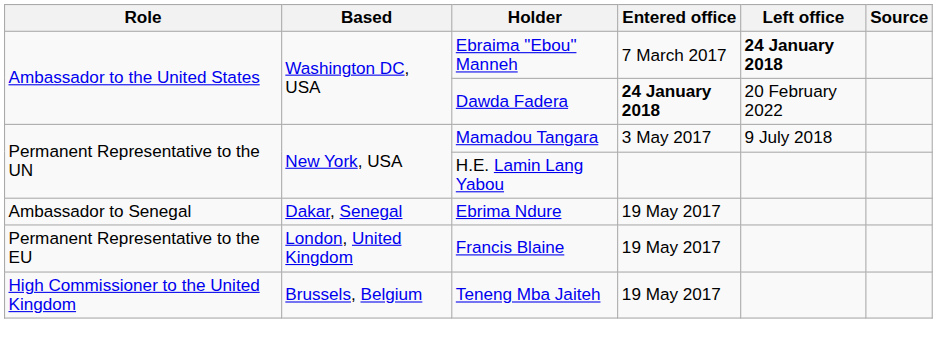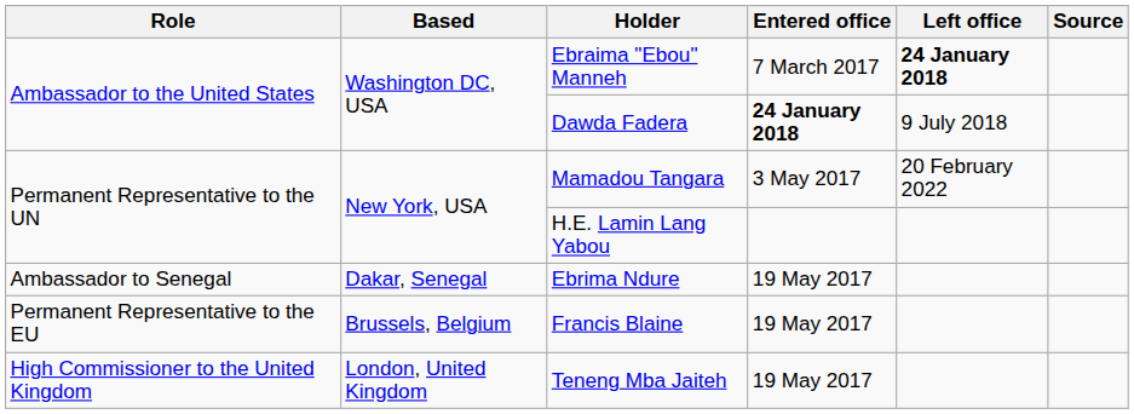Dawda Fadera | Left office: 20 February 2022 -> 9 July 2018
Mamadou Tangara | Left office: 9 July 2018 -> 20 February 2022
Francis Blaine | Based: London, United Kingdom -> Brussels, Belgium
Teneng Mba Jaiteh | Based: Brussels, Belgium -> London, United Kingdom
